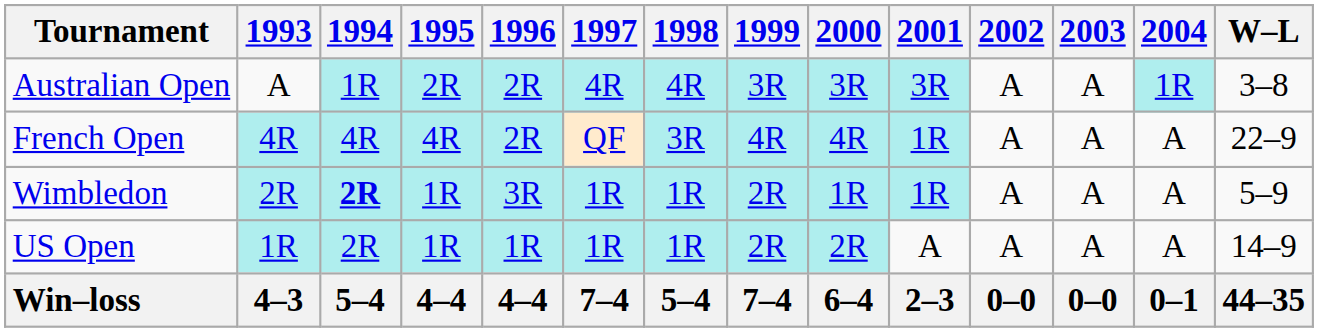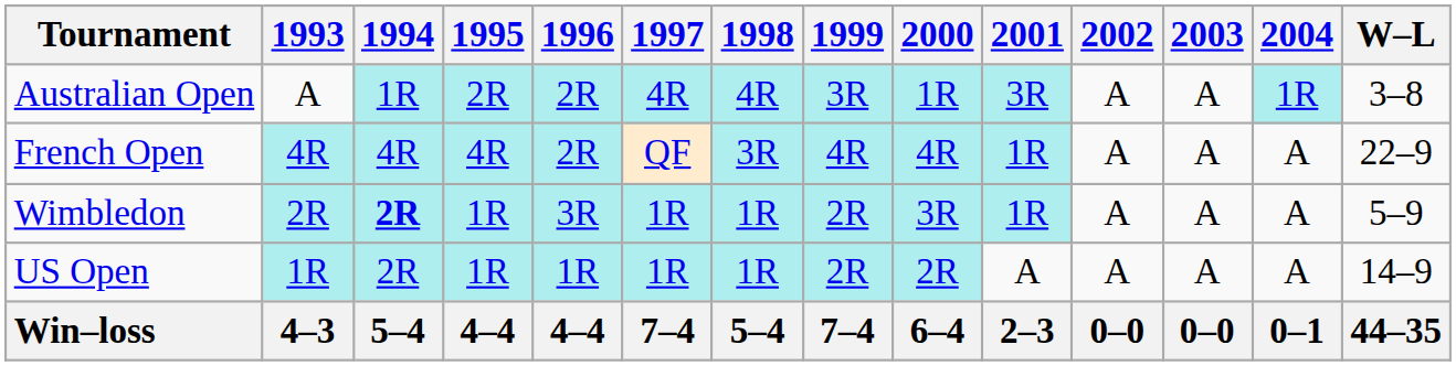Australian Open | 2000: 3R -> 1R
Wimbledon | 2000: 1R -> 3R
